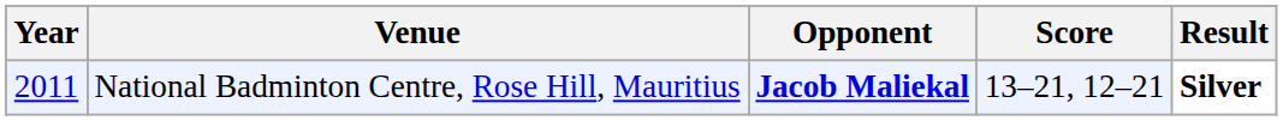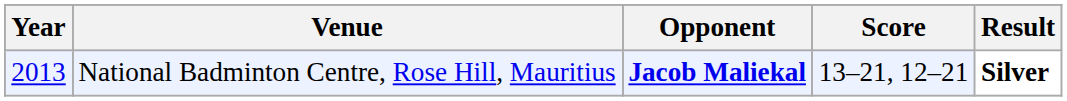National Badminton Centre, Rose Hill, Mauritius | Year: 2011 -> 2013
